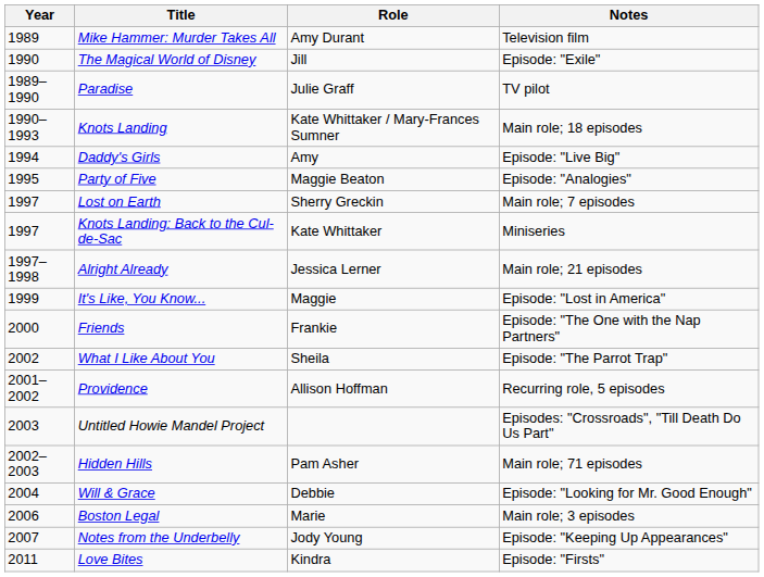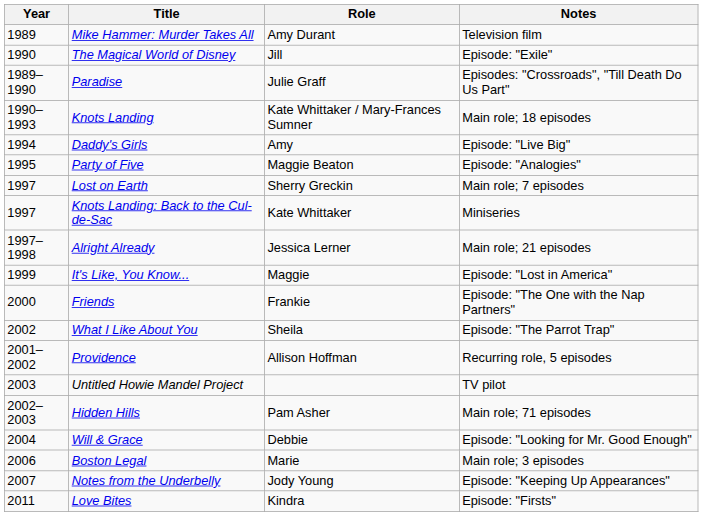Paradise | Notes: TV pilot -> Episodes: "Crossroads", "Till Death Do Us Part"
Untitled Howie Mandel Project | Notes: Episodes: "Crossroads", "Till Death Do Us Part" -> TV pilot
